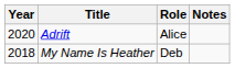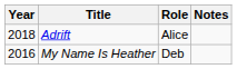Adrift | Year: 2020 -> 2018
My Name Is Heather | Year: 2018 -> 2016
